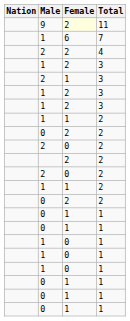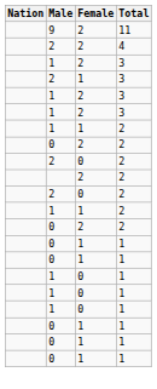11 | Female: lightyellow background -> no background
- row: 1 | 6 | 7
